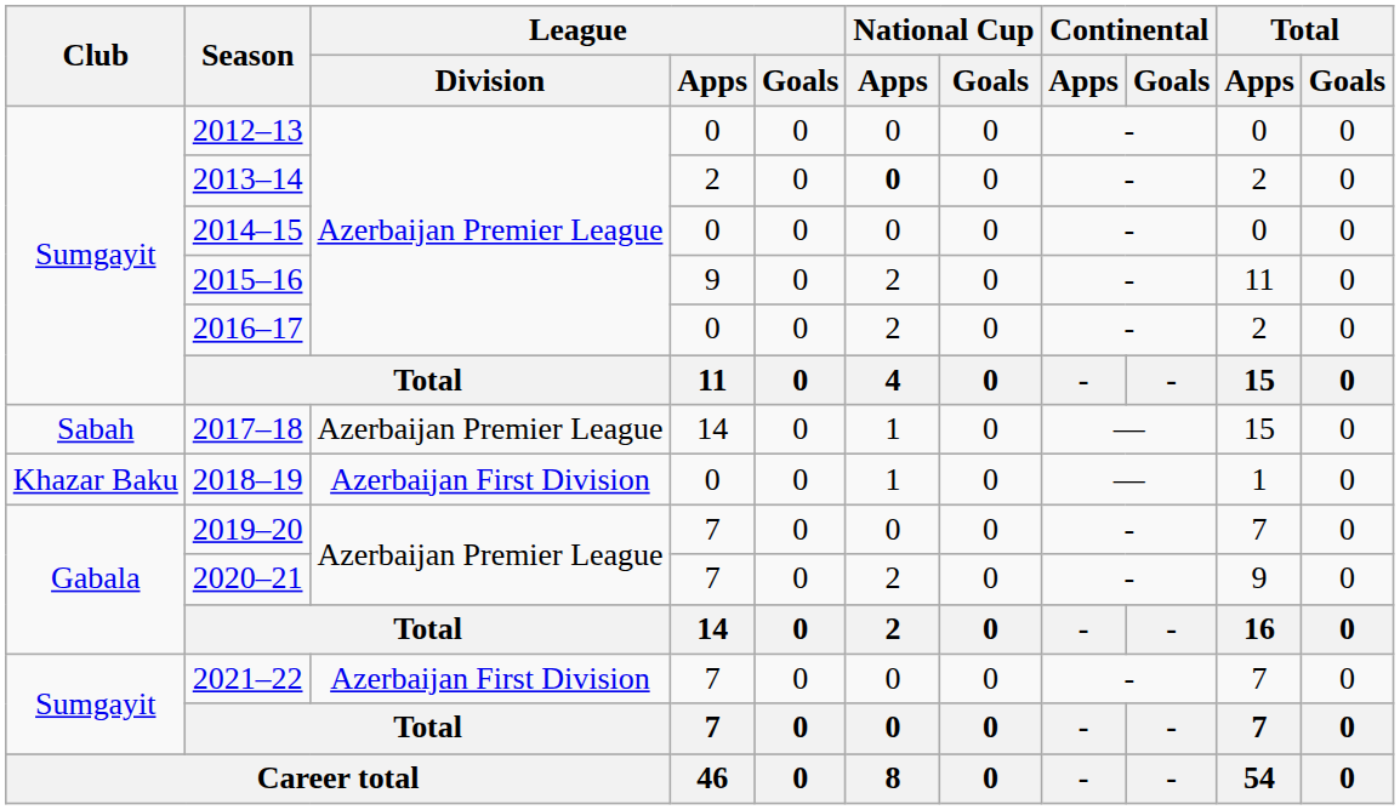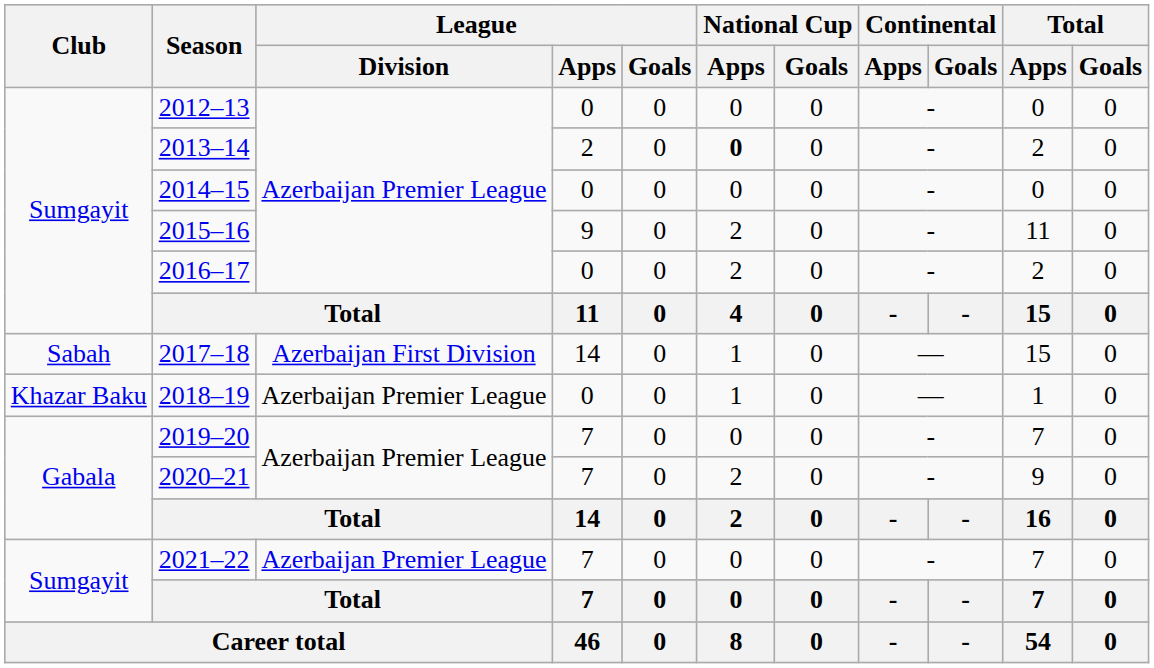2017–18 | League / Division: Azerbaijan Premier League -> Azerbaijan First Division
2018–19 | League / Division: Azerbaijan First Division -> Azerbaijan Premier League
2021–22 | League / Division: Azerbaijan First Division -> Azerbaijan Premier League
